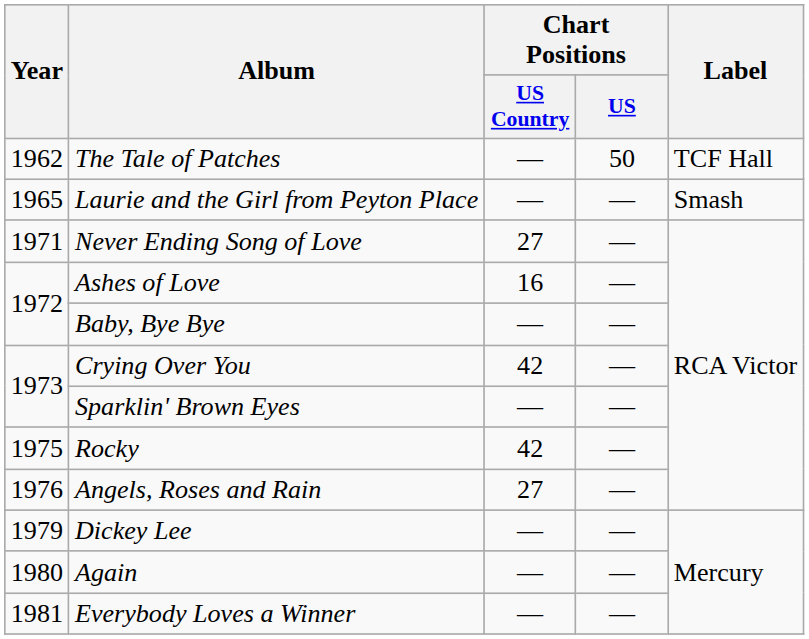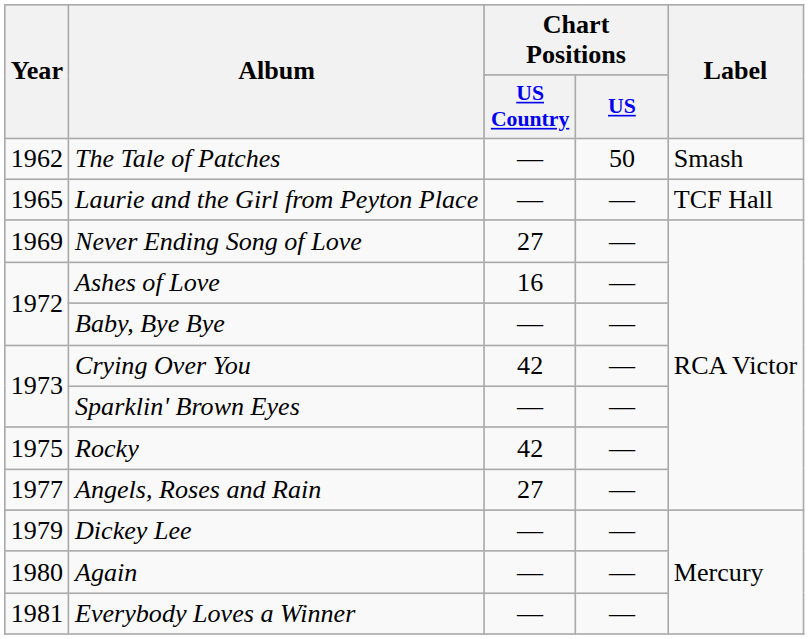The Tale of Patches | Label: TCF Hall -> Smash
Laurie and the Girl from Peyton Place | Label: Smash -> TCF Hall
Never Ending Song of Love | Year: 1971 -> 1969
Angels, Roses and Rain | Year: 1976 -> 1977
